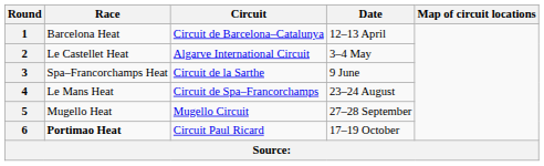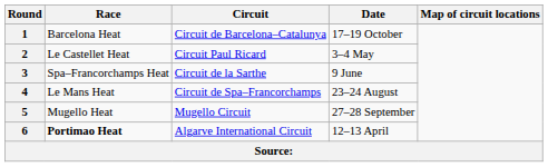1 | Date: 12–13 April -> 17–19 October
2 | Circuit: Algarve International Circuit -> Circuit Paul Ricard
6 | Circuit: Circuit Paul Ricard -> Algarve International Circuit
6 | Date: 17–19 October -> 12–13 April
